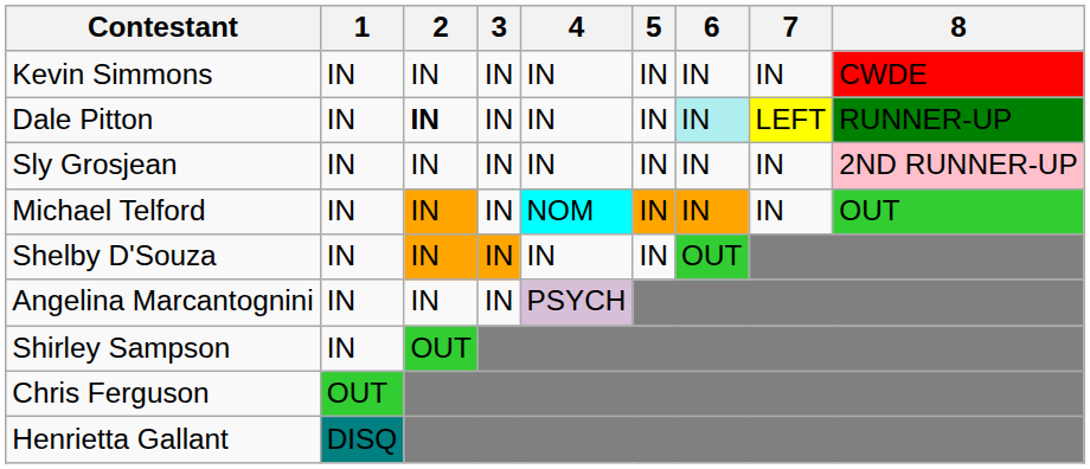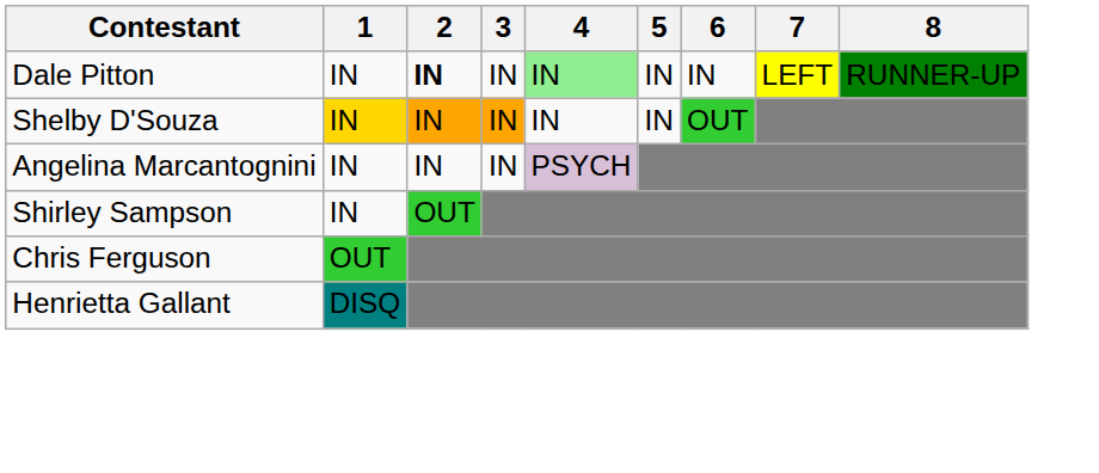- row: Kevin Simmons | IN | IN | IN | IN | IN | IN | IN | CWDE
Dale Pitton | 4: no background -> lightgreen background
Dale Pitton | 6: paleturquoise background -> no background
- row: Sly Grosjean | IN | IN | IN | IN | IN | IN | IN | 2ND RUNNER-UP
- row: Michael Telford | IN | IN | IN | NOM | IN | IN | IN | OUT
Shelby D'Souza | 1: no background -> gold background
